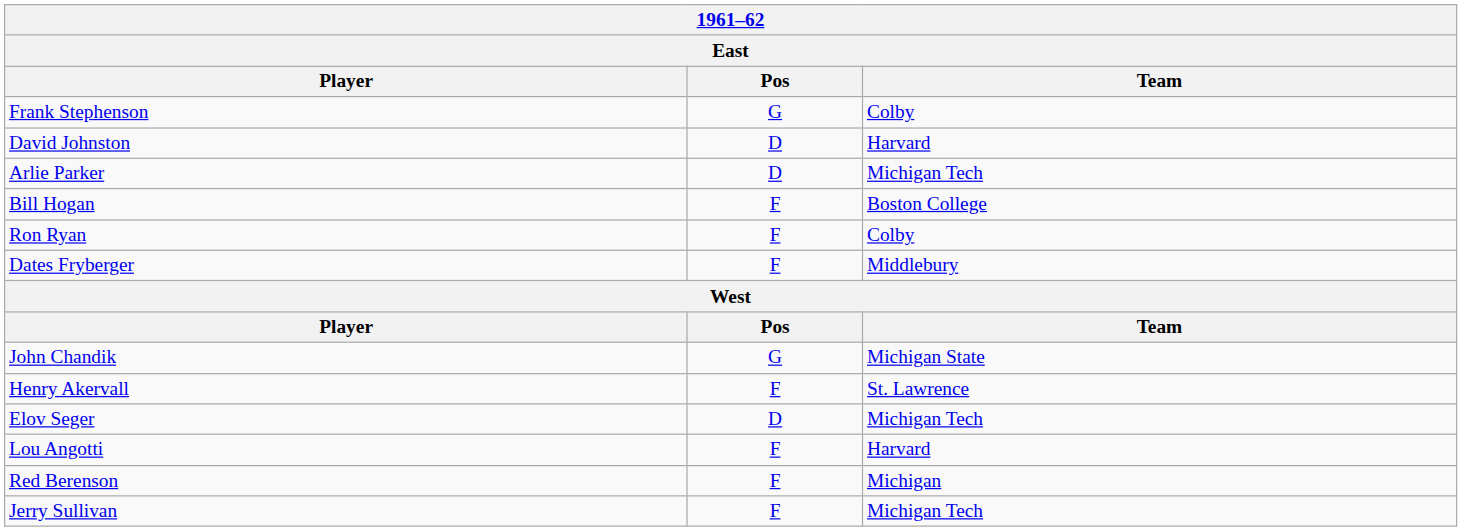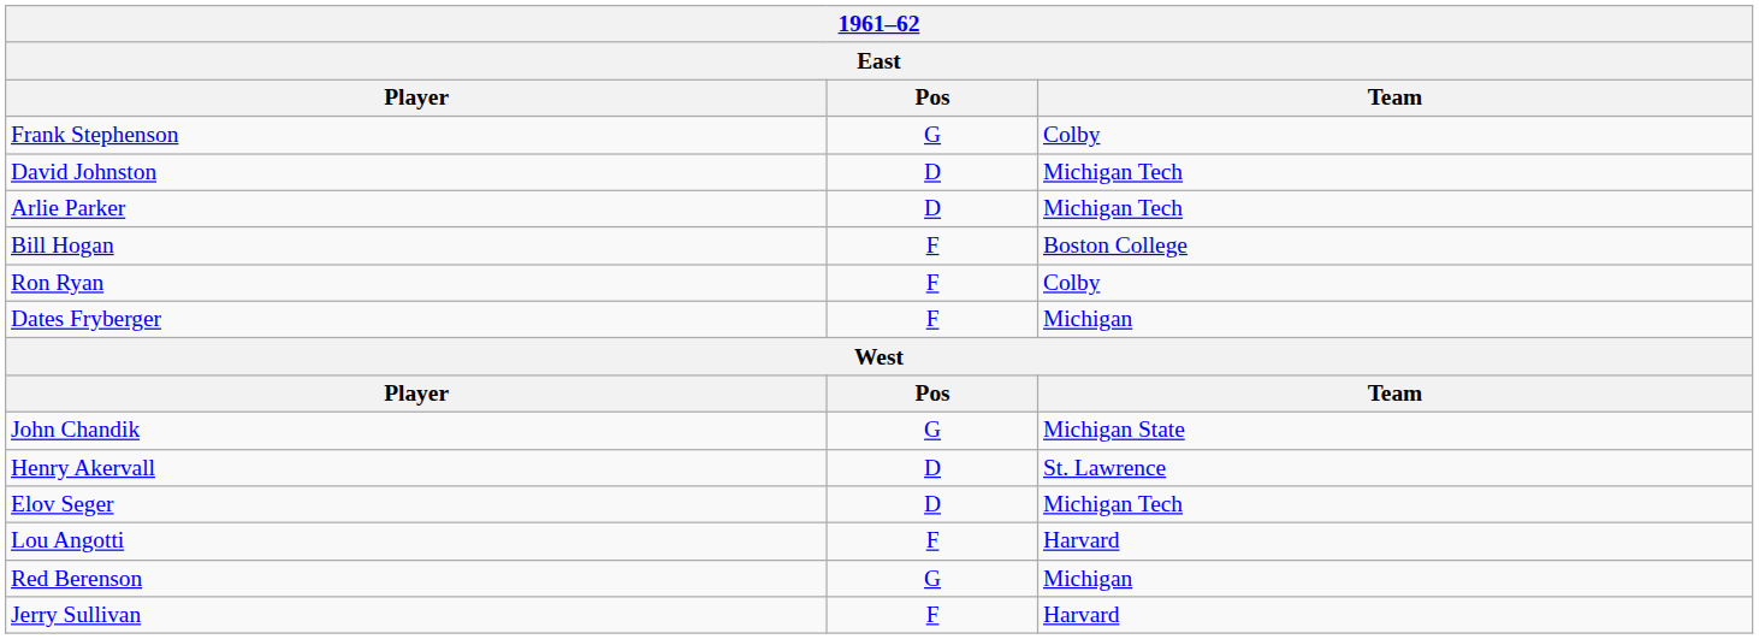David Johnston | Team: Harvard -> Michigan Tech
Dates Fryberger | Team: Middlebury -> Michigan
Henry Akervall | Pos: F -> D
Red Berenson | Pos: F -> G
Jerry Sullivan | Team: Michigan Tech -> Harvard
